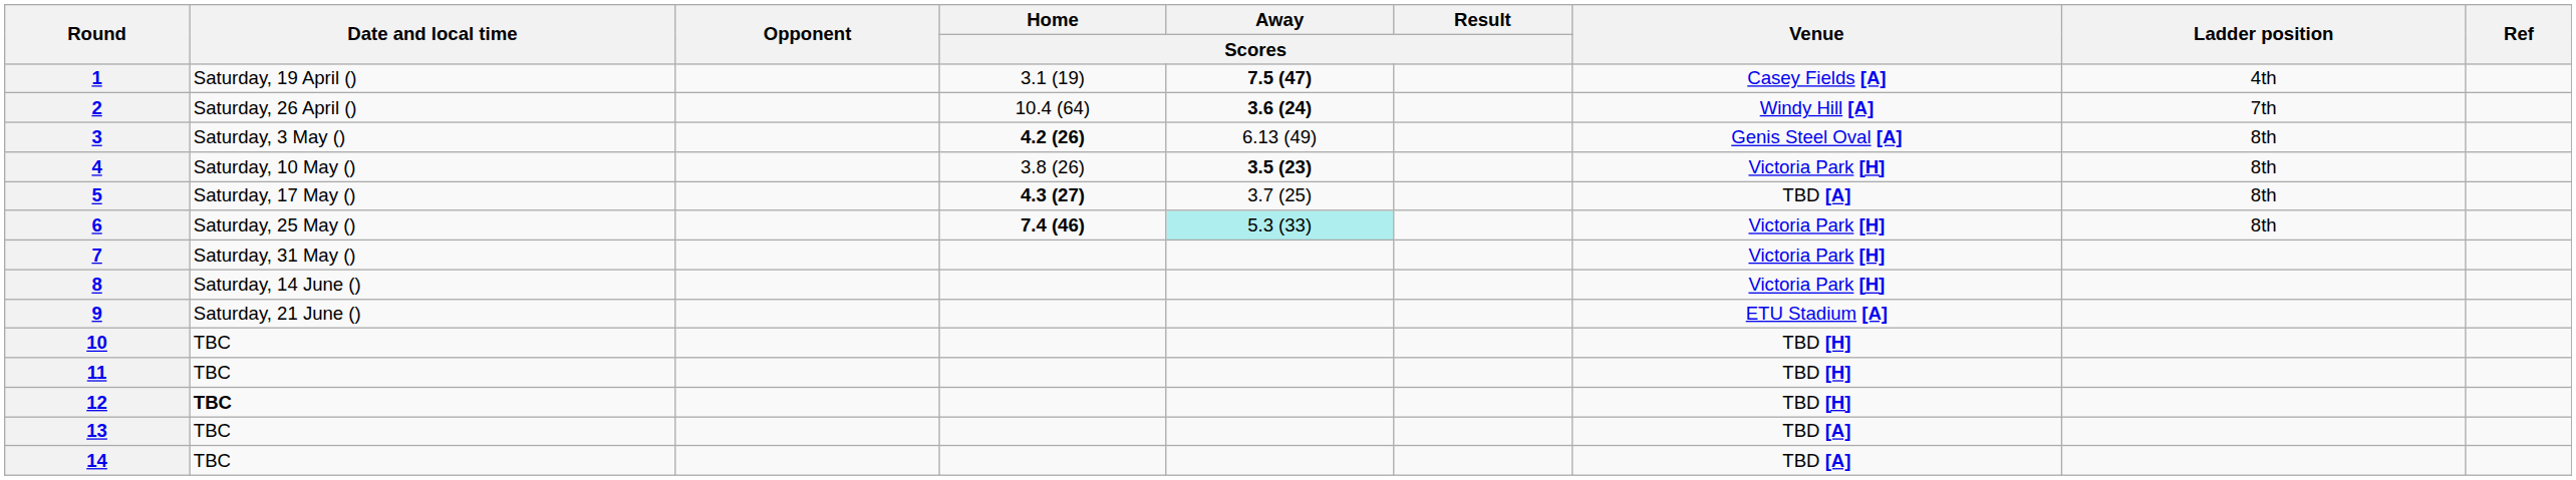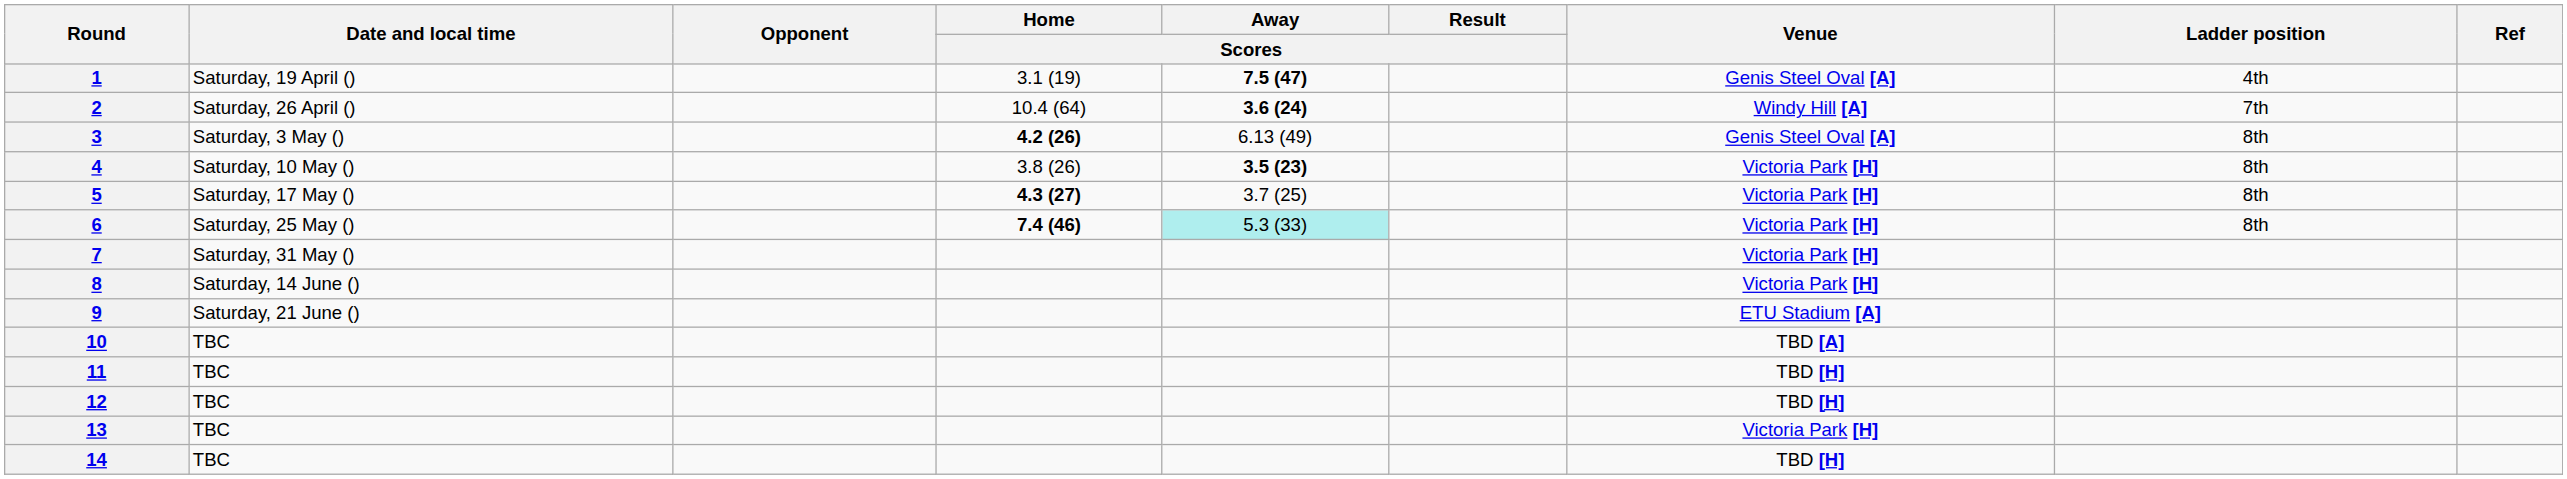1 | Venue: Casey Fields [A] -> Genis Steel Oval [A]
5 | Venue: TBD [A] -> Victoria Park [H]
10 | Venue: TBD [H] -> TBD [A]
12 | Date and local time: bold -> normal
13 | Venue: TBD [A] -> Victoria Park [H]
14 | Venue: TBD [A] -> TBD [H]
